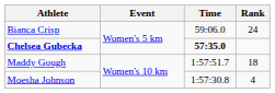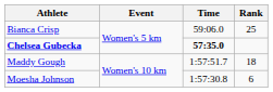Bianca Crisp | Rank: 24 -> 25
Moesha Johnson | Rank: 4 -> 6
